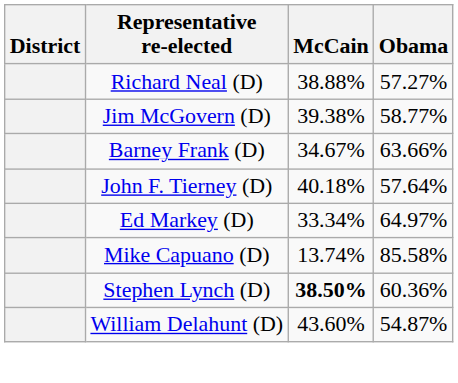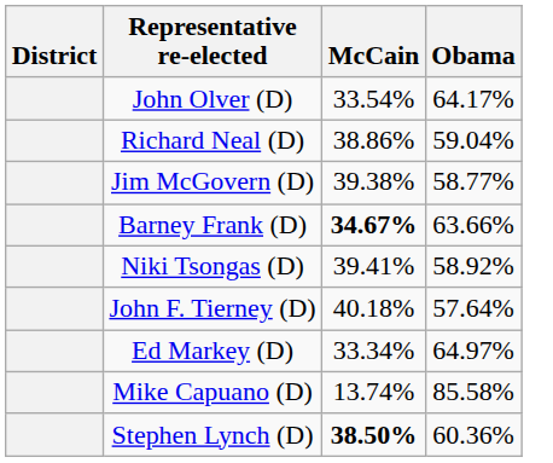+ row: John Olver (D) | 33.54% | 64.17%
Richard Neal (D) | McCain: 38.88% -> 38.86%
Richard Neal (D) | Obama: 57.27% -> 59.04%
Barney Frank (D) | McCain: normal -> bold
+ row: Niki Tsongas (D) | 39.41% | 58.92%
- row: William Delahunt (D) | 43.60% | 54.87%
